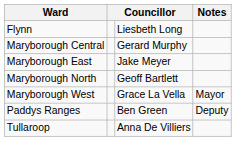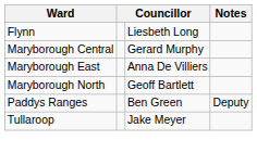Maryborough East | column 3: Jake Meyer -> Anna De Villiers
- row: Maryborough West | Grace La Vella | Mayor
Tullaroop | column 3: Anna De Villiers -> Jake Meyer
